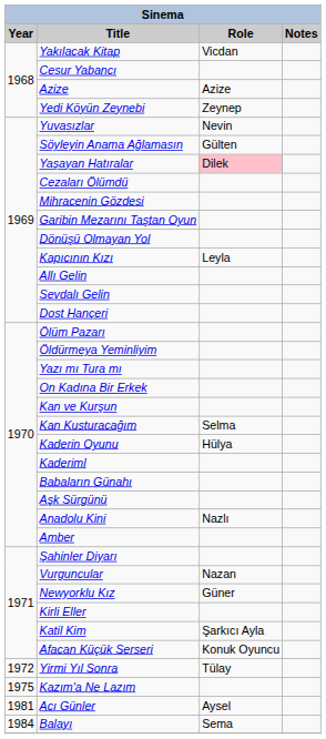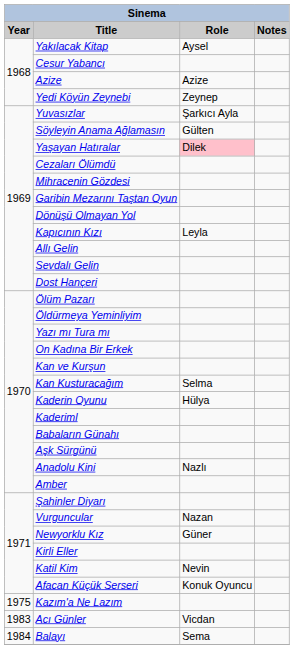Yakılacak Kitap | Role: Vicdan -> Aysel
Yuvasızlar | Role: Nevin -> Şarkıcı Ayla
Katil Kim | Role: Şarkıcı Ayla -> Nevin
- row: 1972 | Yirmi Yıl Sonra | Tülay
Acı Günler | Year: 1981 -> 1983
Acı Günler | Role: Aysel -> Vicdan
